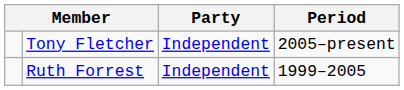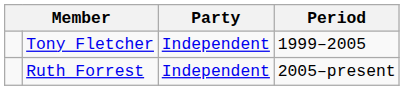Tony Fletcher | Period: 2005–present -> 1999–2005
Ruth Forrest | Period: 1999–2005 -> 2005–present
